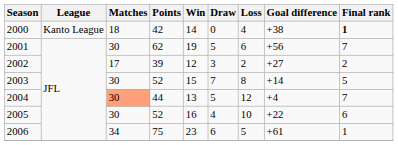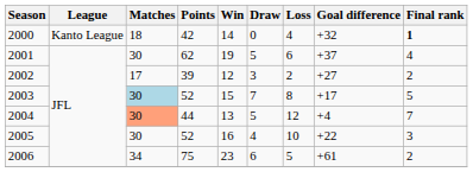2000 | Goal difference: +38 -> +32
2001 | Goal difference: +56 -> +37
2001 | Final rank: 7 -> 4
2003 | Matches: no background -> lightblue background
2003 | Goal difference: +14 -> +17
2005 | Final rank: 6 -> 3
2006 | Final rank: 1 -> 2
